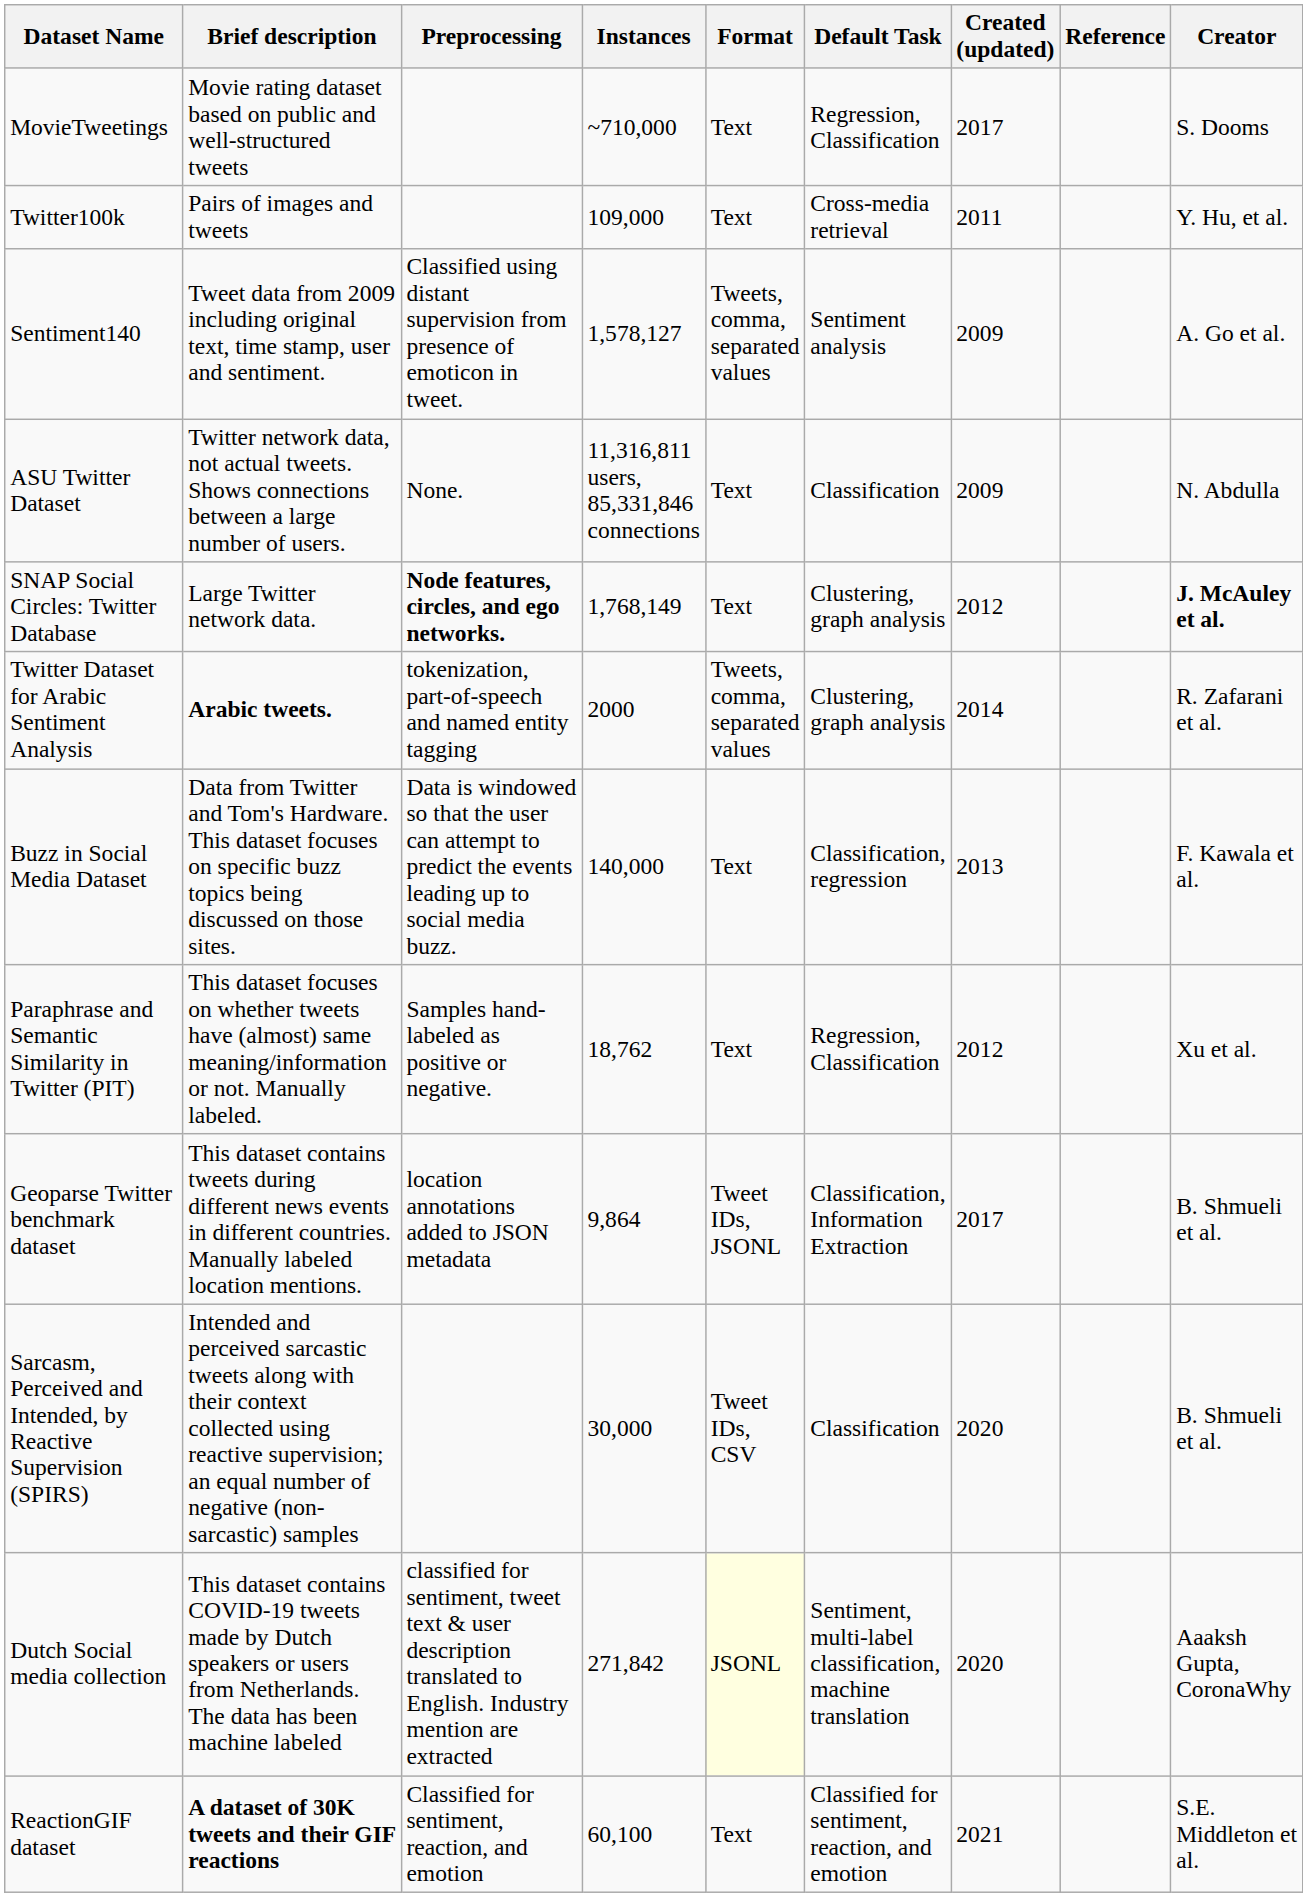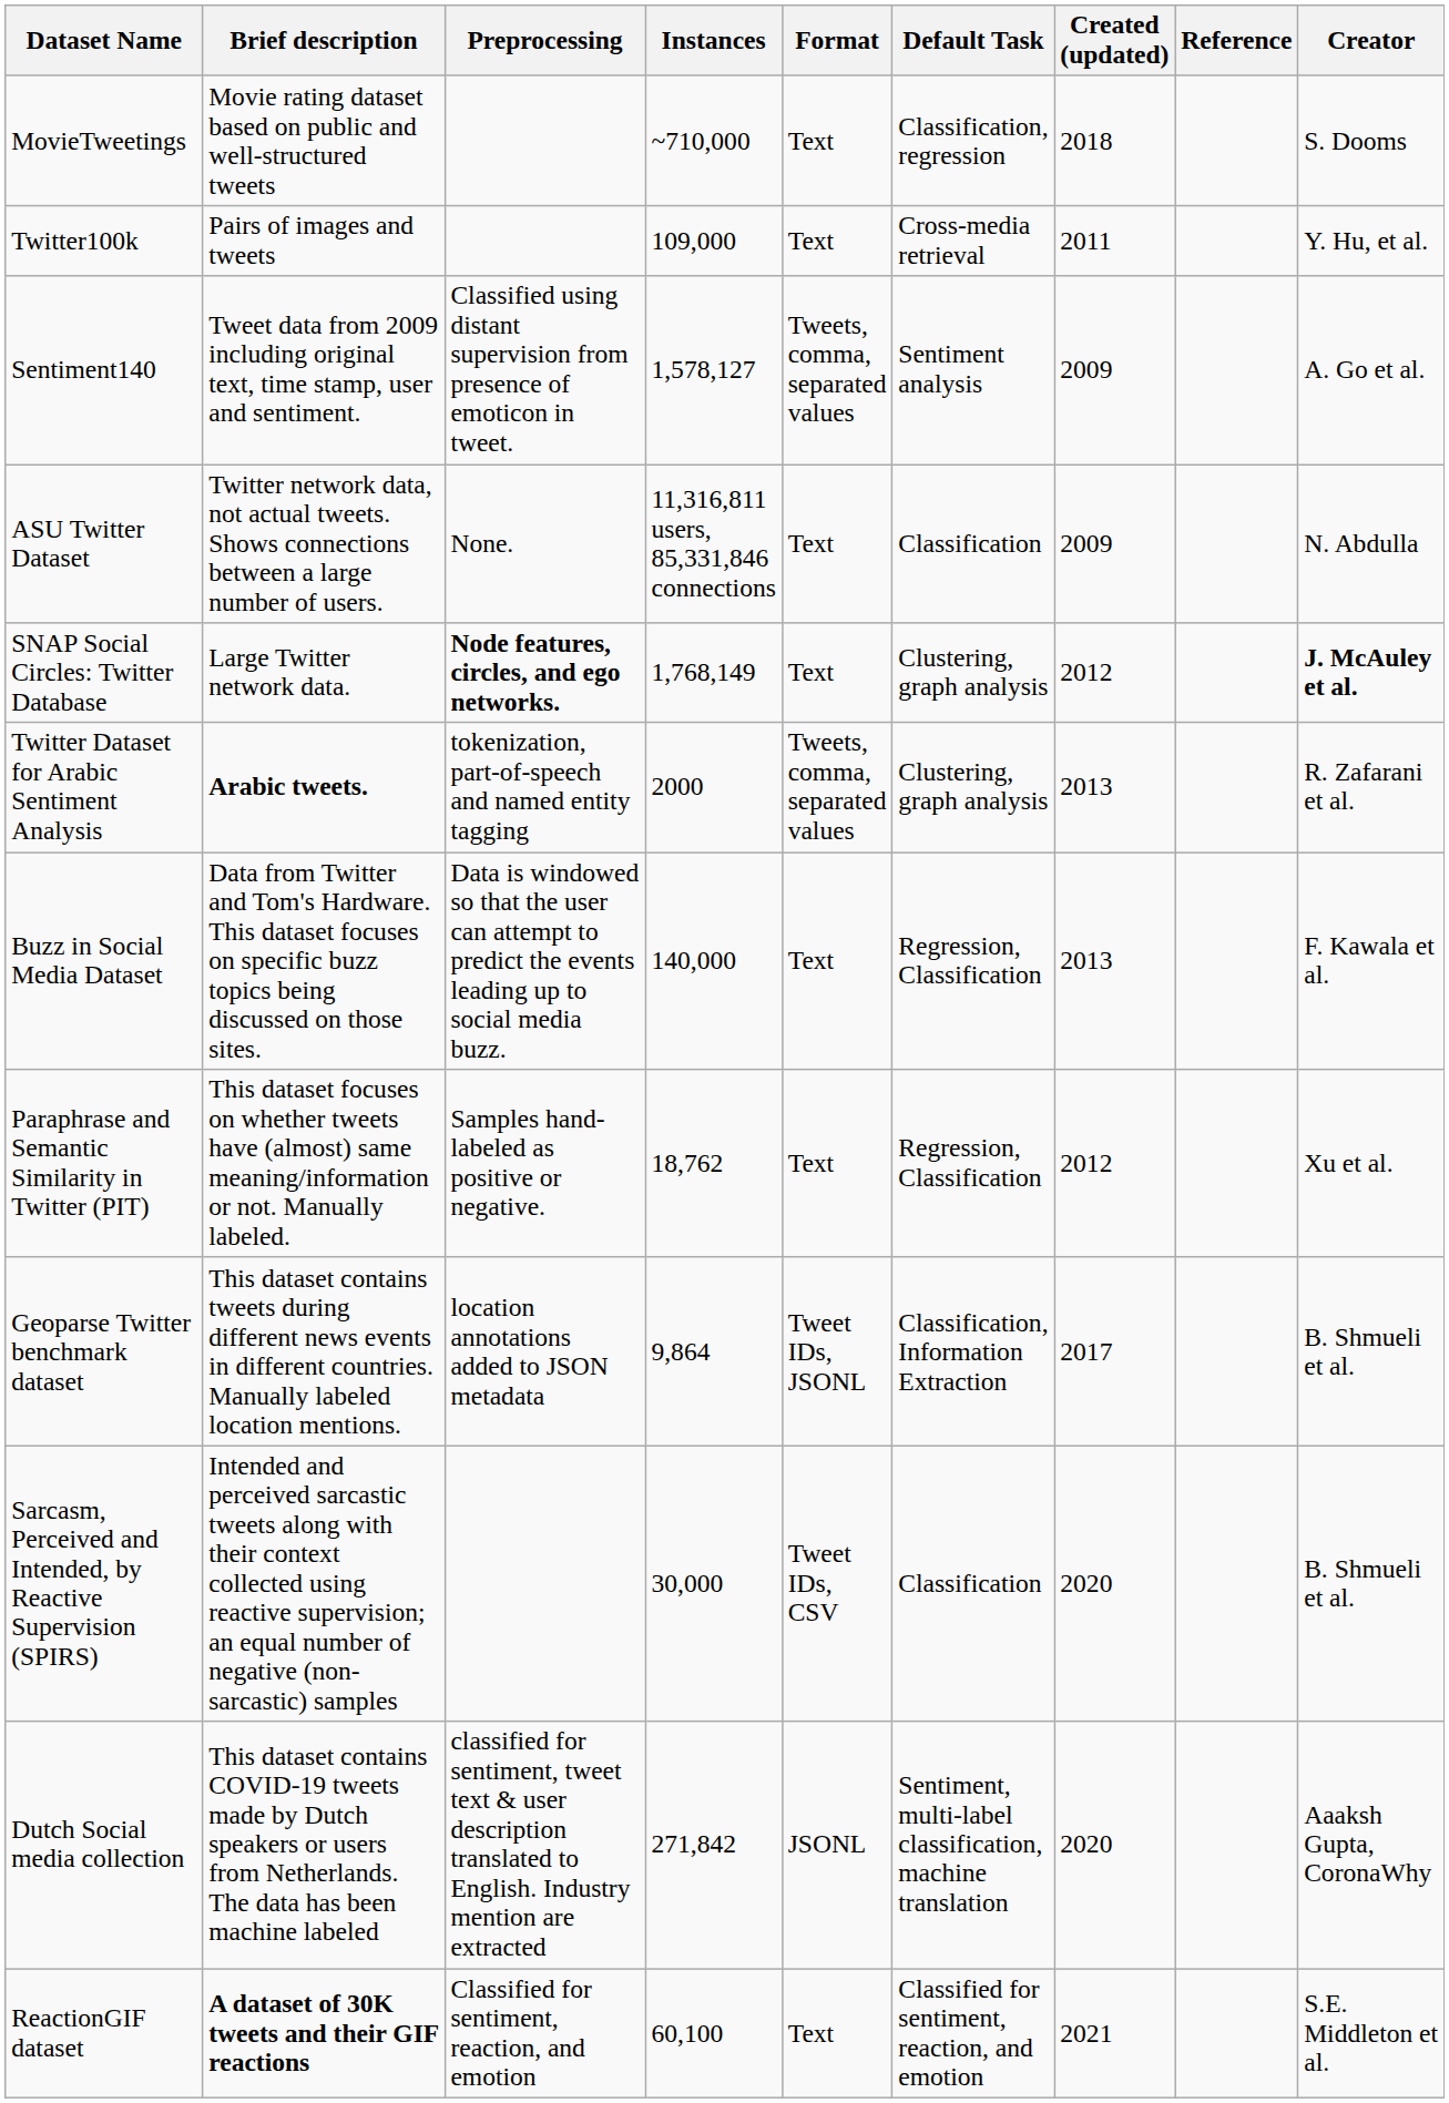MovieTweetings | Default Task: Regression, Classification -> Classification, regression
MovieTweetings | Created (updated): 2017 -> 2018
Twitter Dataset for Arabic Sentiment Analysis | Created (updated): 2014 -> 2013
Buzz in Social Media Dataset | Default Task: Classification, regression -> Regression, Classification
Dutch Social media collection | Format: lightyellow background -> no background
